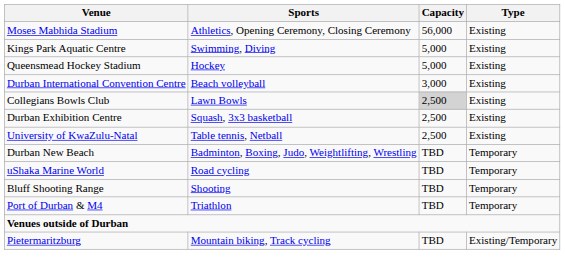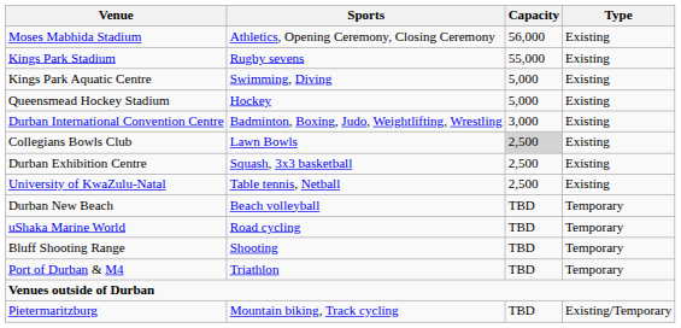+ row: Kings Park Stadium | Rugby sevens | 55,000 | Existing
Durban International Convention Centre | Sports: Beach volleyball -> Badminton, Boxing, Judo, Weightlifting, Wrestling
Durban New Beach | Sports: Badminton, Boxing, Judo, Weightlifting, Wrestling -> Beach volleyball
